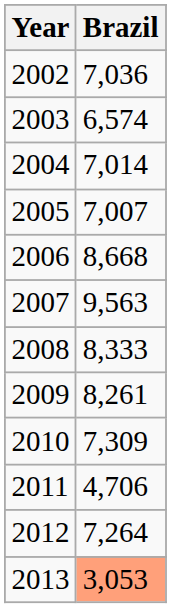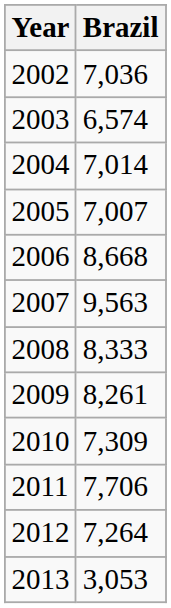2011 | Brazil: 4,706 -> 7,706
2013 | Brazil: lightsalmon background -> no background
